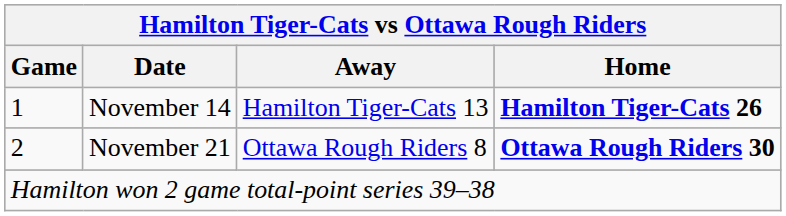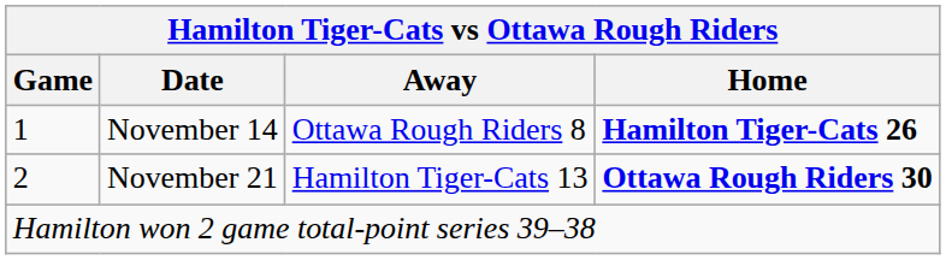November 14 | Away: Hamilton Tiger-Cats 13 -> Ottawa Rough Riders 8
November 21 | Away: Ottawa Rough Riders 8 -> Hamilton Tiger-Cats 13
